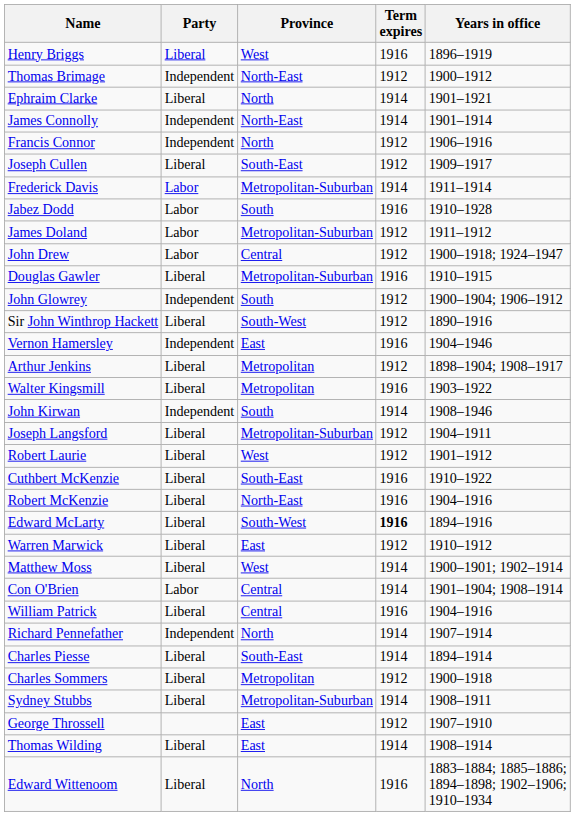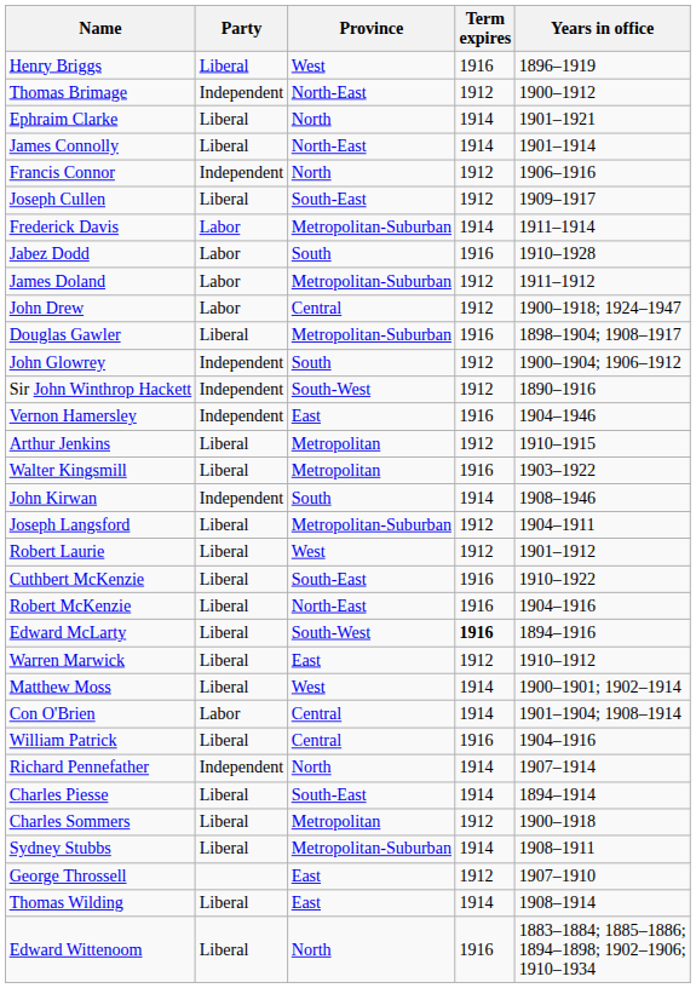James Connolly | Party: Independent -> Liberal
Douglas Gawler | Years in office: 1910–1915 -> 1898–1904; 1908–1917
Sir John Winthrop Hackett | Party: Liberal -> Independent
Arthur Jenkins | Years in office: 1898–1904; 1908–1917 -> 1910–1915
